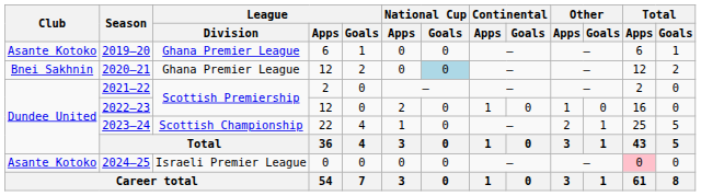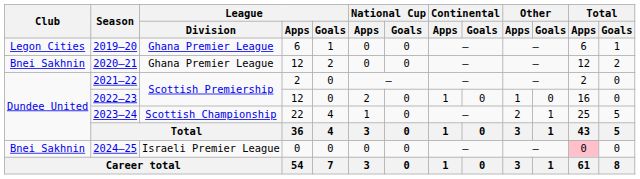2019–20 | Club: Asante Kotoko -> Legon Cities
2020–21 | National Cup / Goals: lightblue background -> no background
2024–25 | Club: Asante Kotoko -> Bnei Sakhnin
